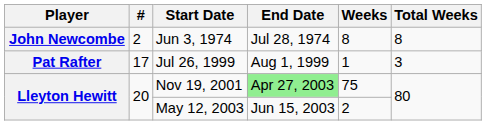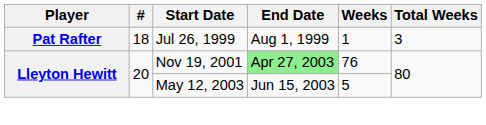- row: John Newcombe | 2 | Jun 3, 1974 | Jul 28, 1974 | 8 | 8
Jul 26, 1999 | #: 17 -> 18
Nov 19, 2001 | Weeks: 75 -> 76
May 12, 2003 | Weeks: 2 -> 5
